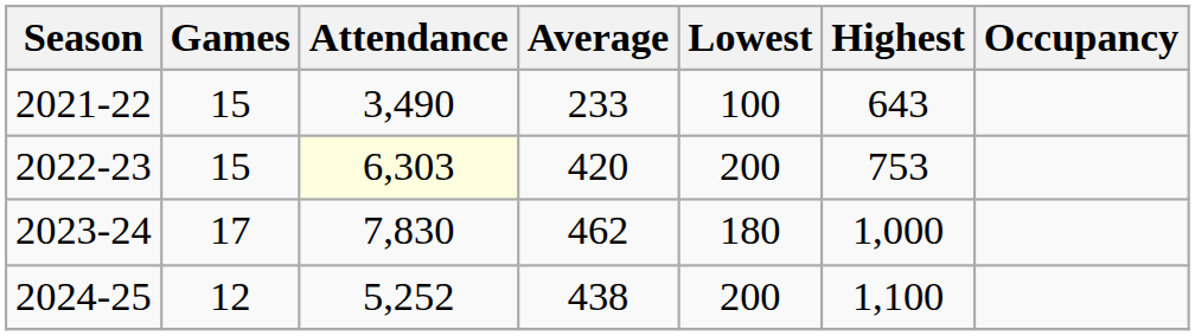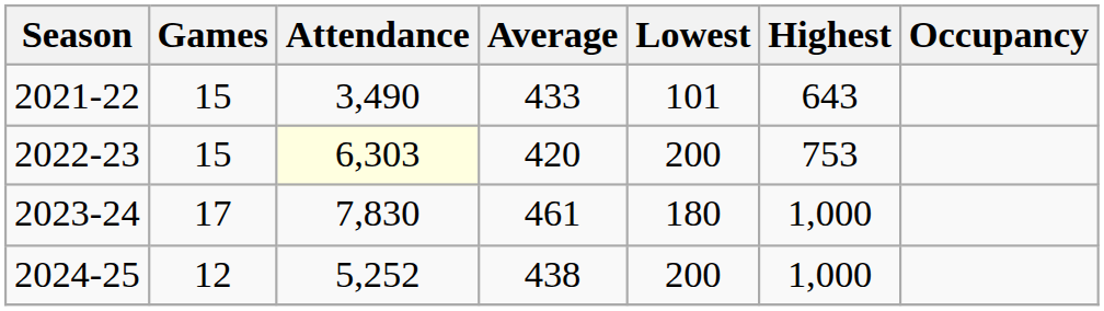2021-22 | Average: 233 -> 433
2021-22 | Lowest: 100 -> 101
2023-24 | Average: 462 -> 461
2024-25 | Highest: 1,100 -> 1,000
